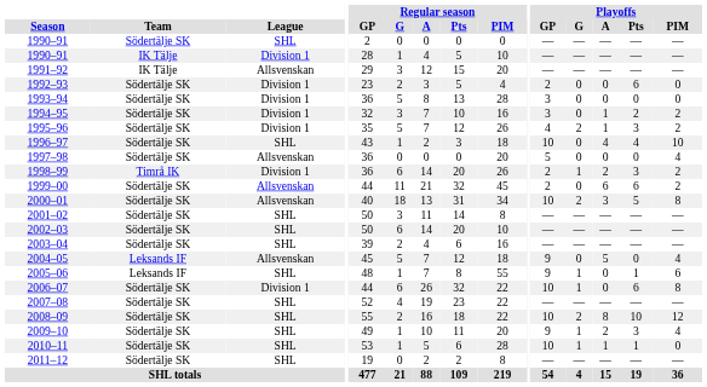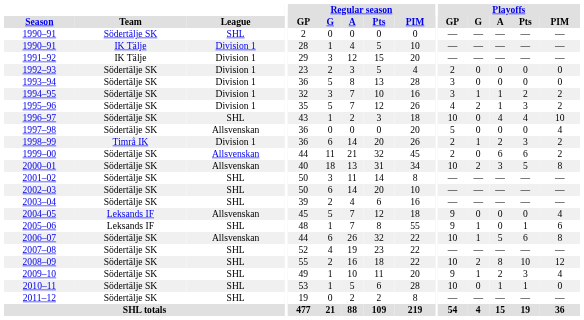1991–92 | League: Allsvenskan -> Division 1
1992–93 | Playoffs / Pts: 6 -> 0
1994–95 | Playoffs / G: 0 -> 1
2004–05 | Playoffs / A: 5 -> 0
2006–07 | League: Division 1 -> Allsvenskan
2006–07 | Playoffs / A: 0 -> 5
2010–11 | Playoffs / G: 1 -> 0
